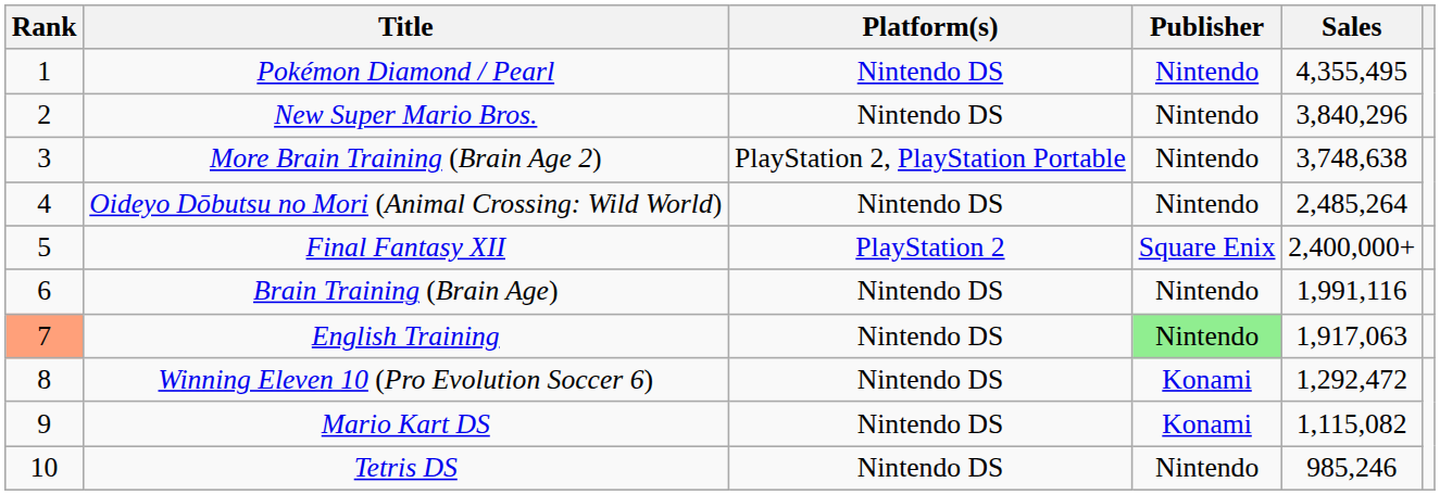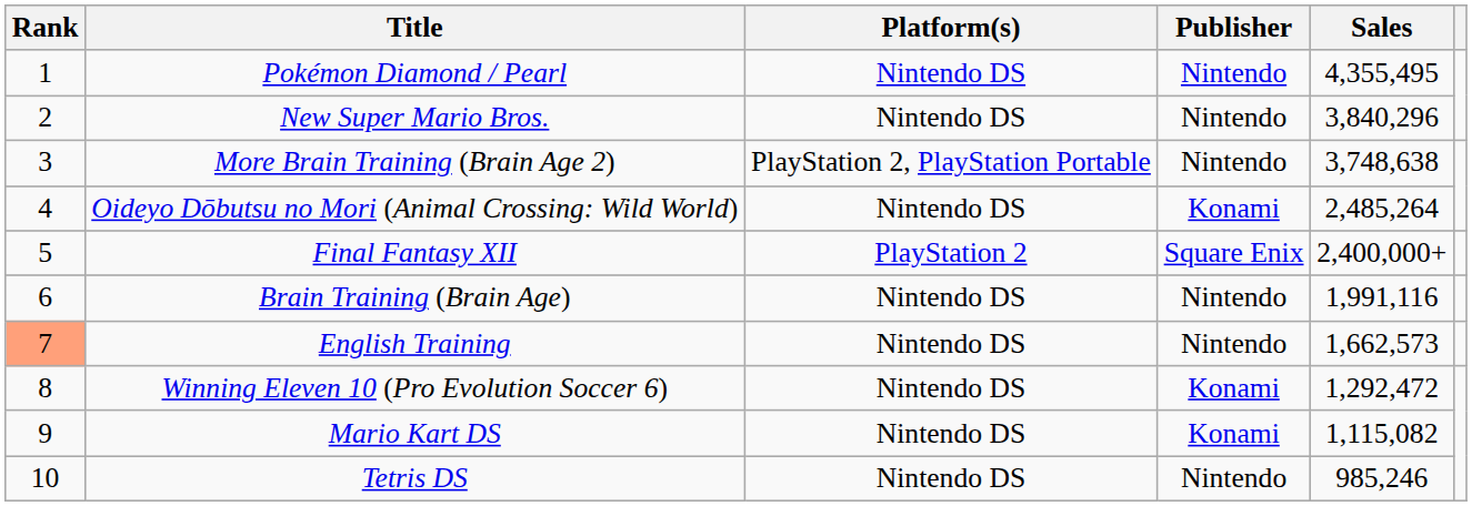Oideyo Dōbutsu no Mori (Animal Crossing: Wild World) | Publisher: Nintendo -> Konami
English Training | Publisher: lightgreen background -> no background
English Training | Sales: 1,917,063 -> 1,662,573
